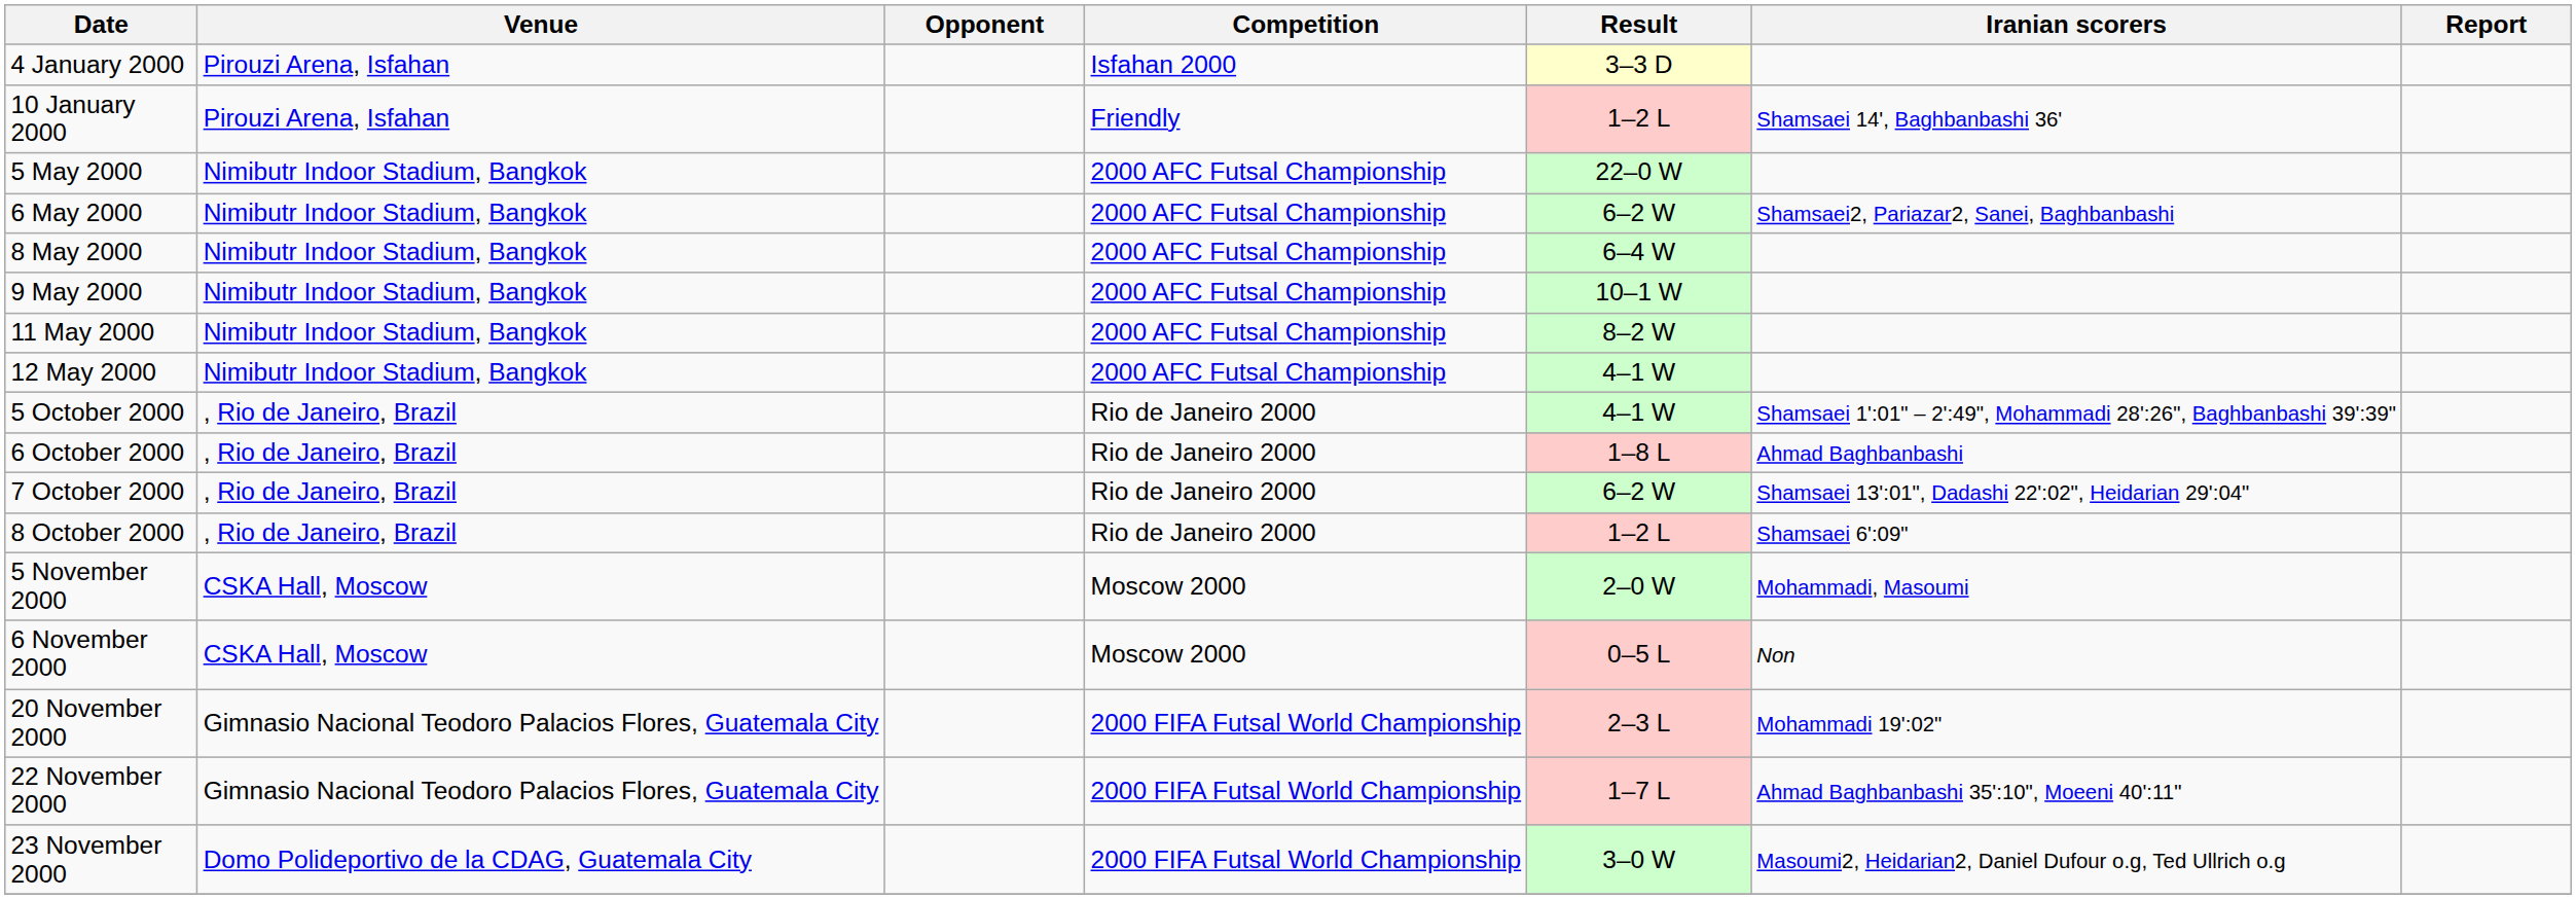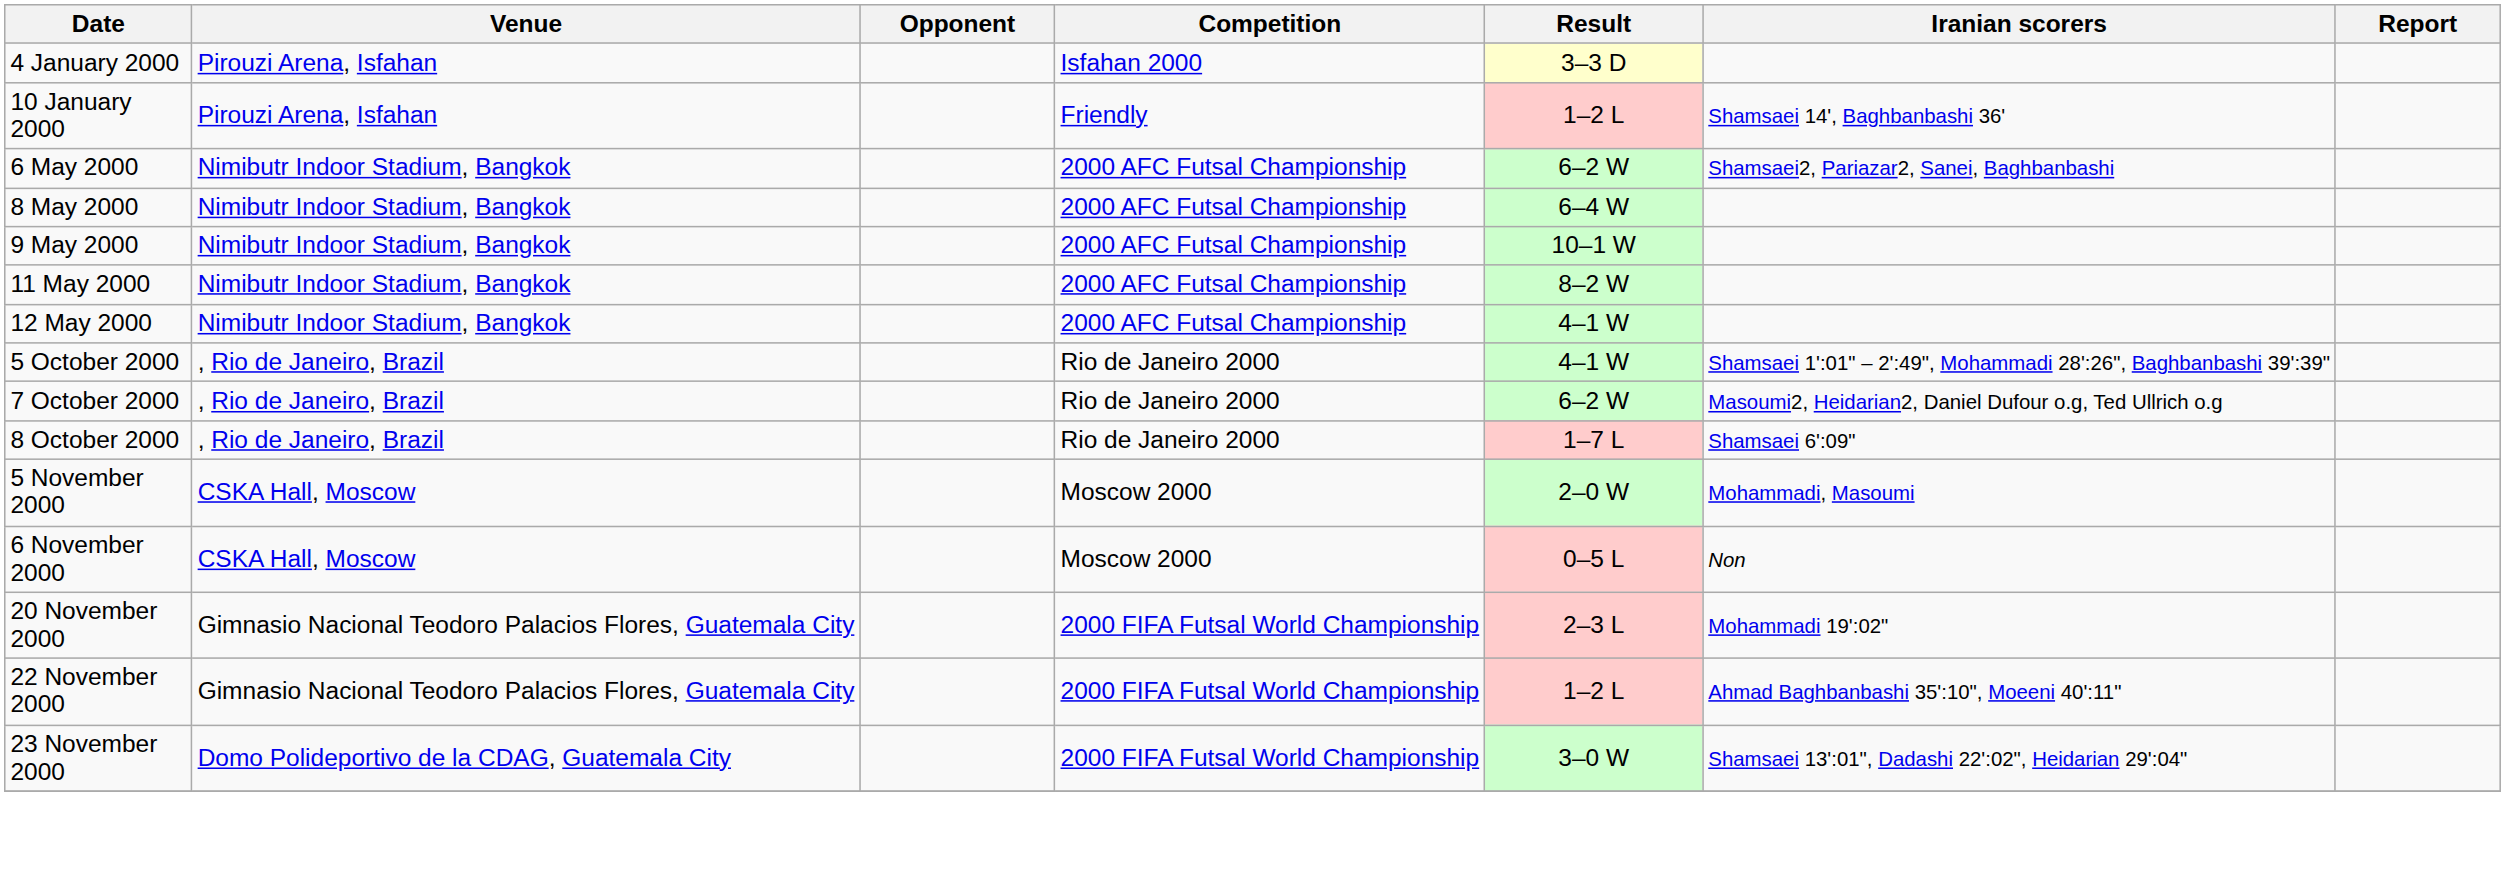- row: 5 May 2000 | Nimibutr Indoor Stadium, Bangkok | 2000 AFC Futsal Championship | 22–0 W
- row: 6 October 2000 | , Rio de Janeiro, Brazil | Rio de Janeiro 2000 | 1–8 L | Ahmad Baghbanbashi
7 October 2000 | Iranian scorers: Shamsaei 13':01", Dadashi 22':02", Heidarian 29':04" -> Masoumi2, Heidarian2, Daniel Dufour o.g, Ted Ullrich o.g
8 October 2000 | Result: 1–2 L -> 1–7 L
22 November 2000 | Result: 1–7 L -> 1–2 L
23 November 2000 | Iranian scorers: Masoumi2, Heidarian2, Daniel Dufour o.g, Ted Ullrich o.g -> Shamsaei 13':01", Dadashi 22':02", Heidarian 29':04"
